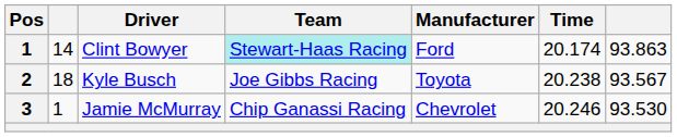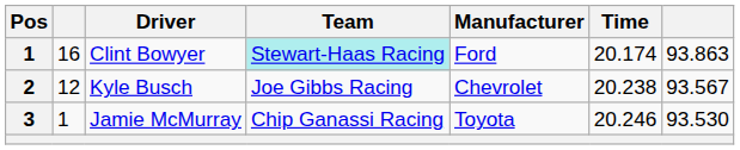Clint Bowyer | column 2: 14 -> 16
Kyle Busch | column 2: 18 -> 12
Kyle Busch | Manufacturer: Toyota -> Chevrolet
Jamie McMurray | Manufacturer: Chevrolet -> Toyota
